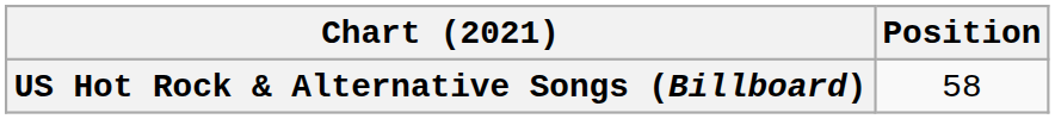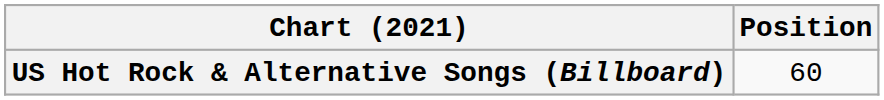US Hot Rock & Alternative Songs (Billboard) | Position: 58 -> 60
